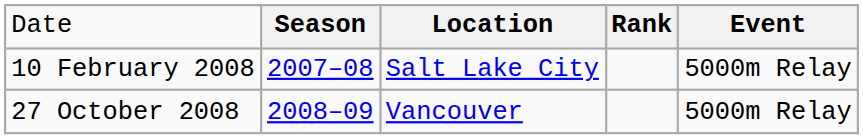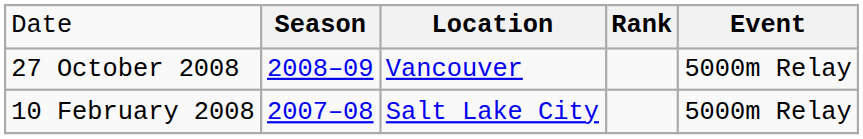rows swapped: 10 February 2008 <-> 27 October 2008
